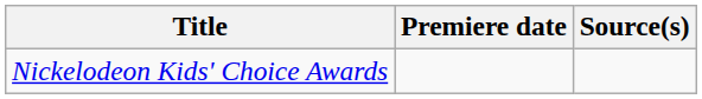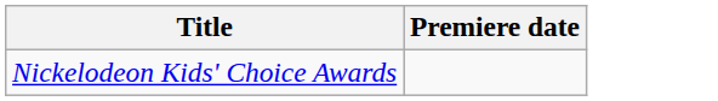- column: Source(s)
